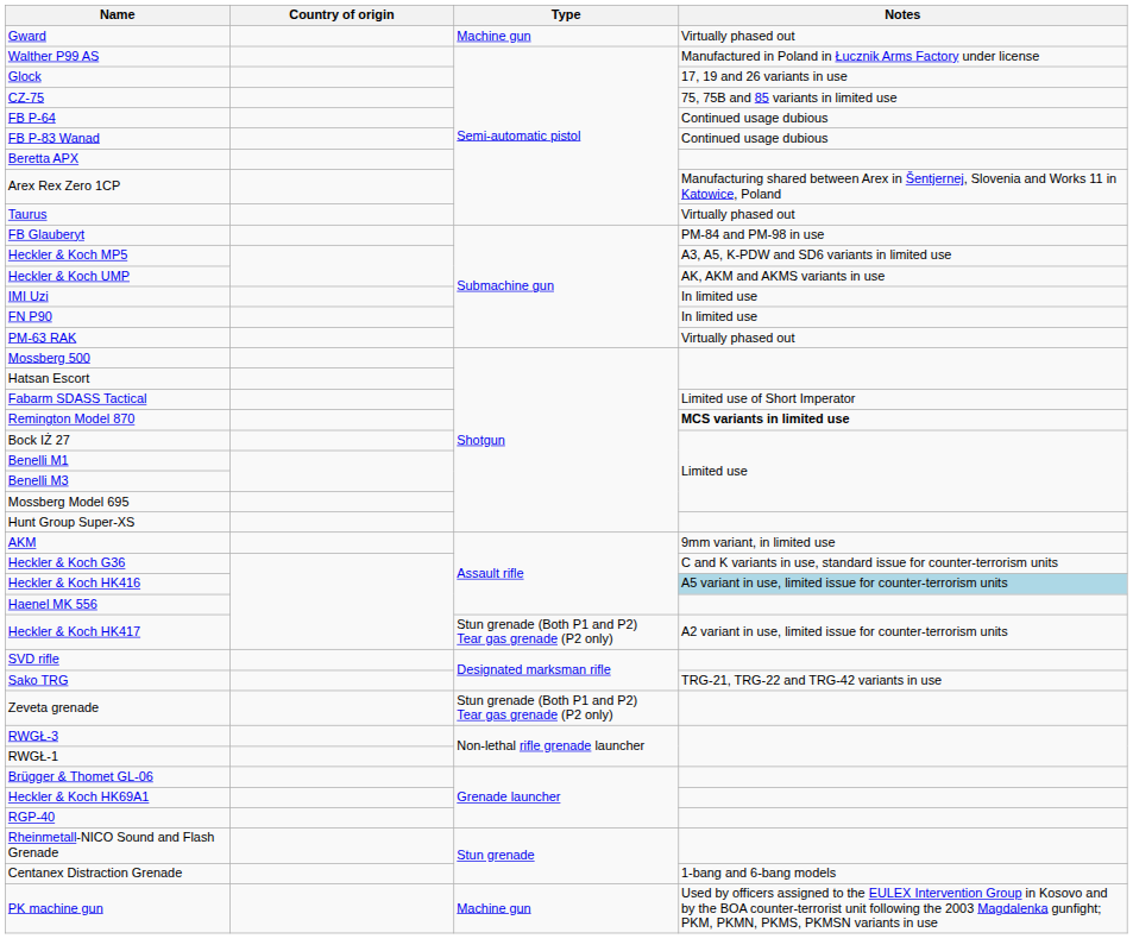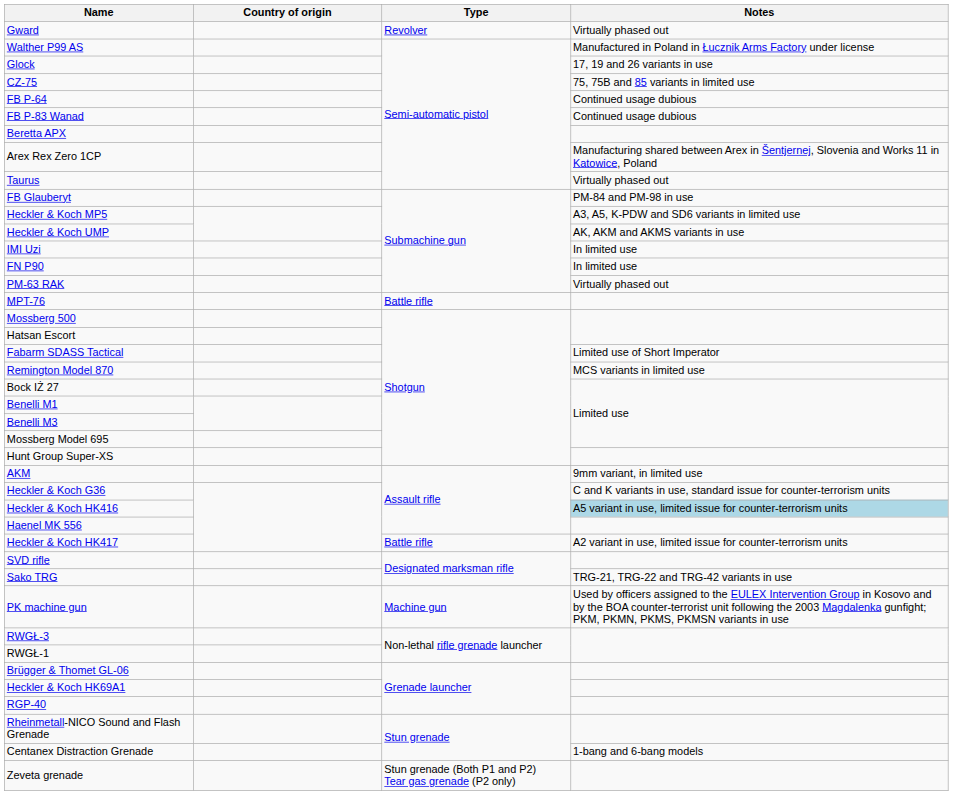Gward | Type: Machine gun -> Revolver
+ row: MPT-76 | Battle rifle
Remington Model 870 | Notes: bold -> normal
Heckler & Koch HK417 | Type: Stun grenade (Both P1 and P2) Tear gas grenade (P2 only) -> Battle rifle
rows swapped: PK machine gun <-> Zeveta grenade
